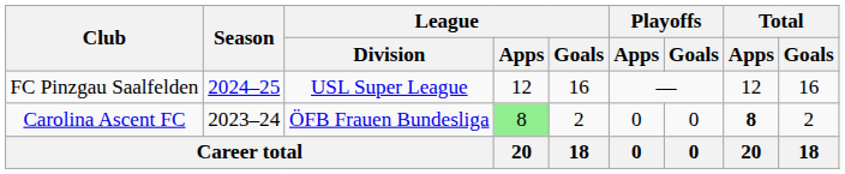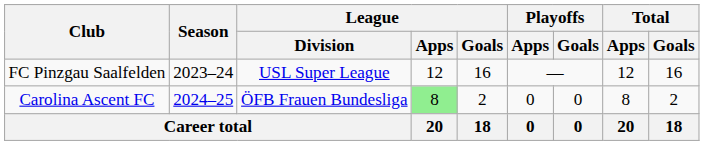FC Pinzgau Saalfelden | Season: 2024–25 -> 2023–24
Carolina Ascent FC | Season: 2023–24 -> 2024–25
Carolina Ascent FC | Total / Apps: bold -> normal
